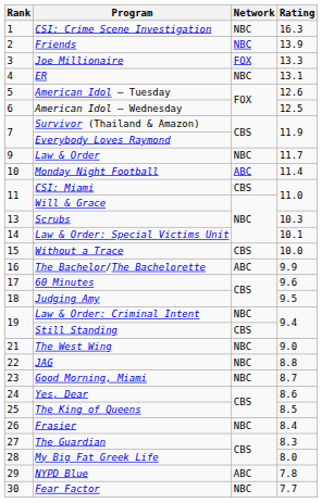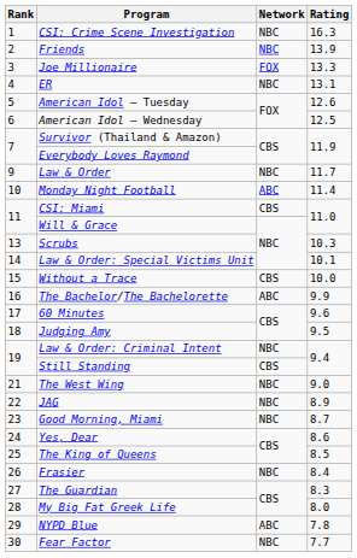JAG | Rating: 8.8 -> 8.9
